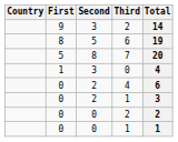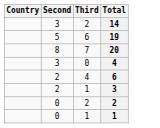- column: First | 9 | 8 | 5 | 1 | 0 | 0 | 0 | 0
